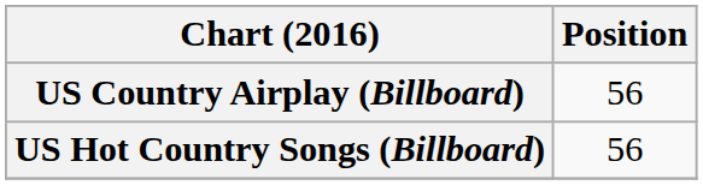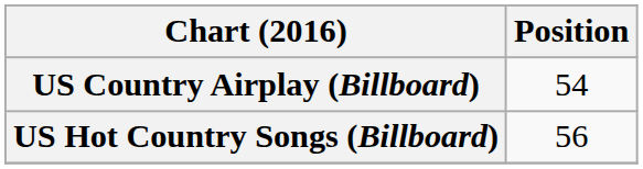US Country Airplay (Billboard) | Position: 56 -> 54
